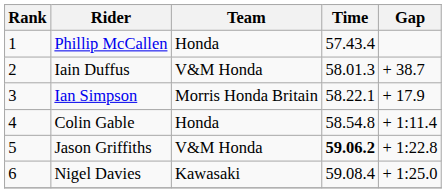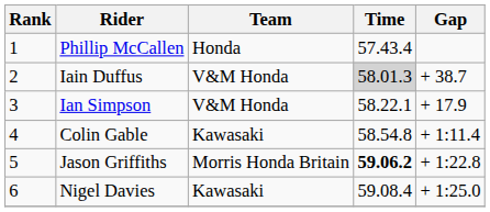Iain Duffus | Time: no background -> lightgrey background
Ian Simpson | Team: Morris Honda Britain -> V&M Honda
Colin Gable | Team: Honda -> Kawasaki
Jason Griffiths | Team: V&M Honda -> Morris Honda Britain
